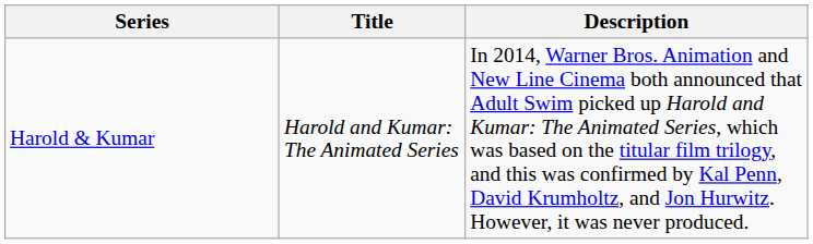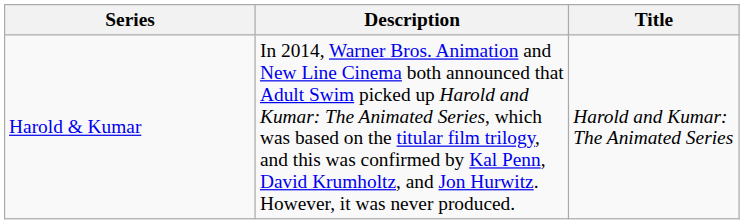columns swapped: Title <-> Description
